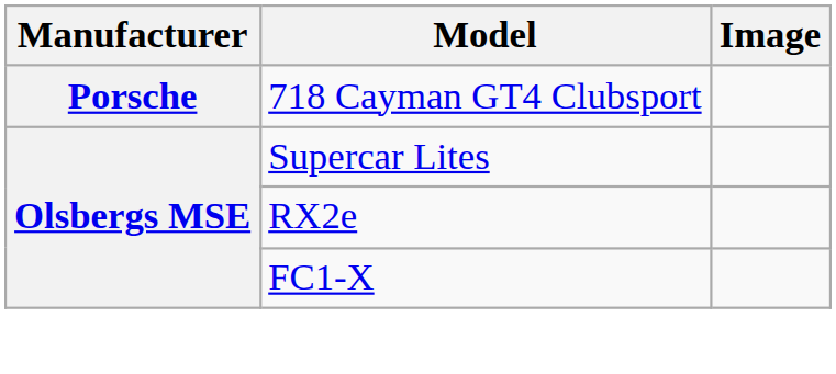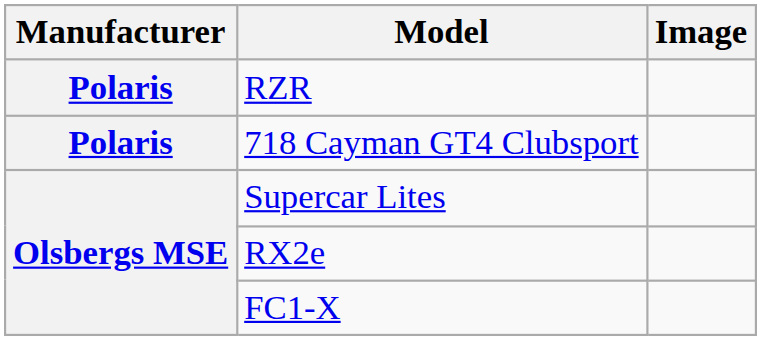+ row: Polaris | RZR
718 Cayman GT4 Clubsport | Manufacturer: Porsche -> Polaris
